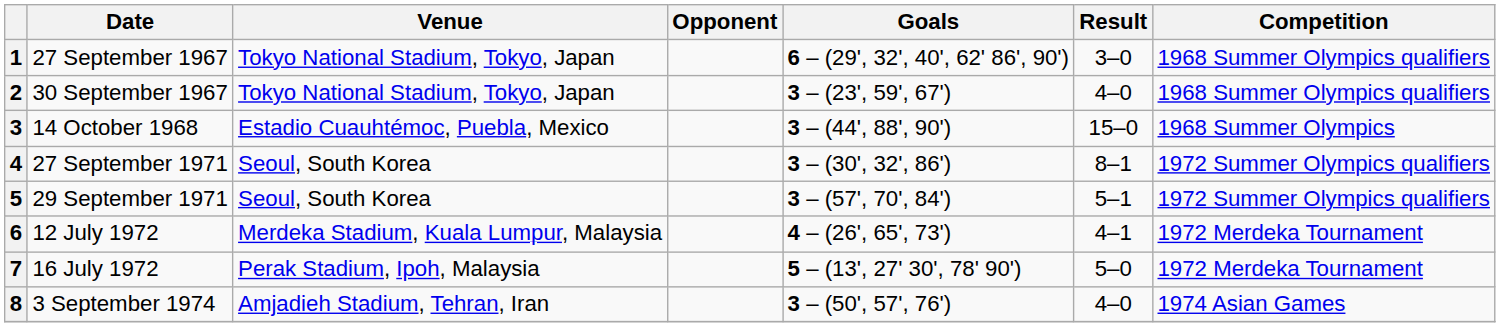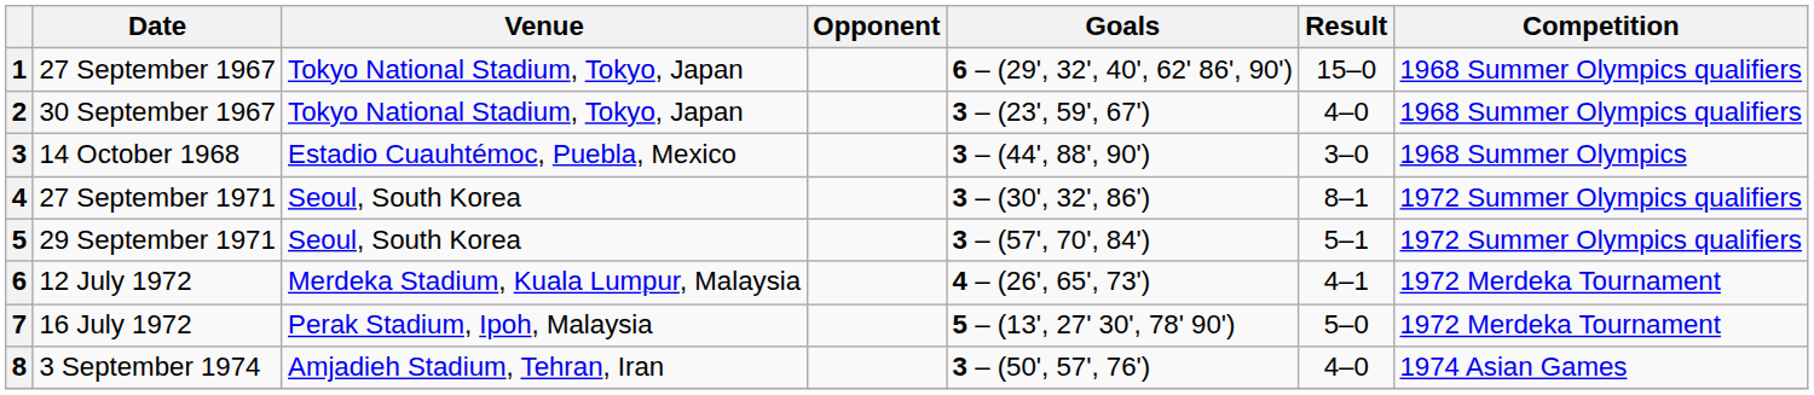1 | Result: 3–0 -> 15–0
3 | Result: 15–0 -> 3–0
